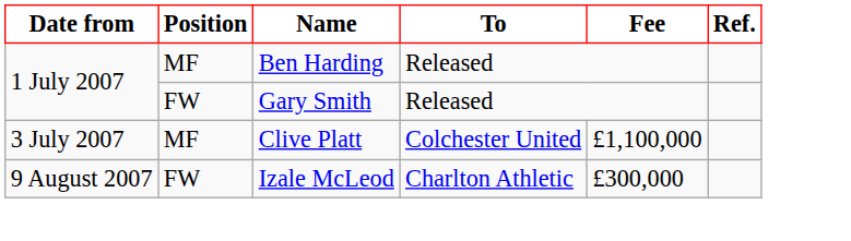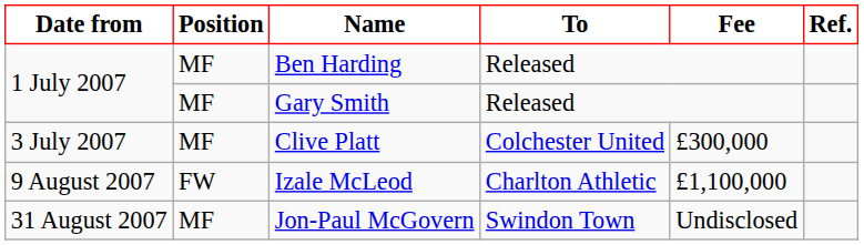Gary Smith | Position: FW -> MF
Clive Platt | Fee: £1,100,000 -> £300,000
Izale McLeod | Fee: £300,000 -> £1,100,000
+ row: 31 August 2007 | MF | Jon-Paul McGovern | Swindon Town | Undisclosed
